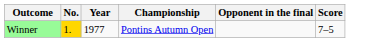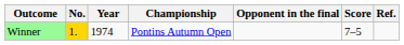+ column: Ref.
Winner | Year: 1977 -> 1974
